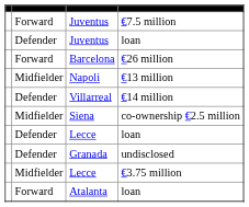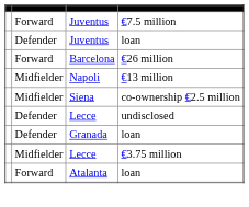- row: Defender | Villarreal | €14 million
Defender / Lecce | column 4: loan -> undisclosed
Granada | column 4: undisclosed -> loan
